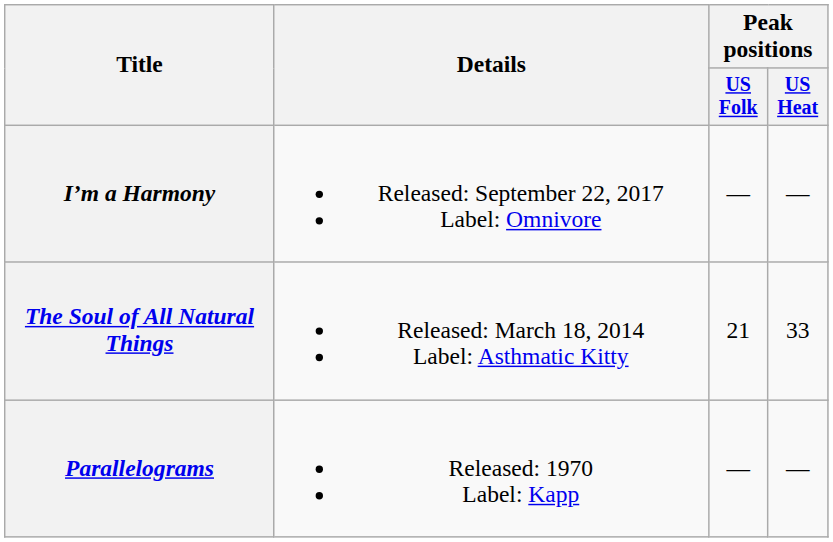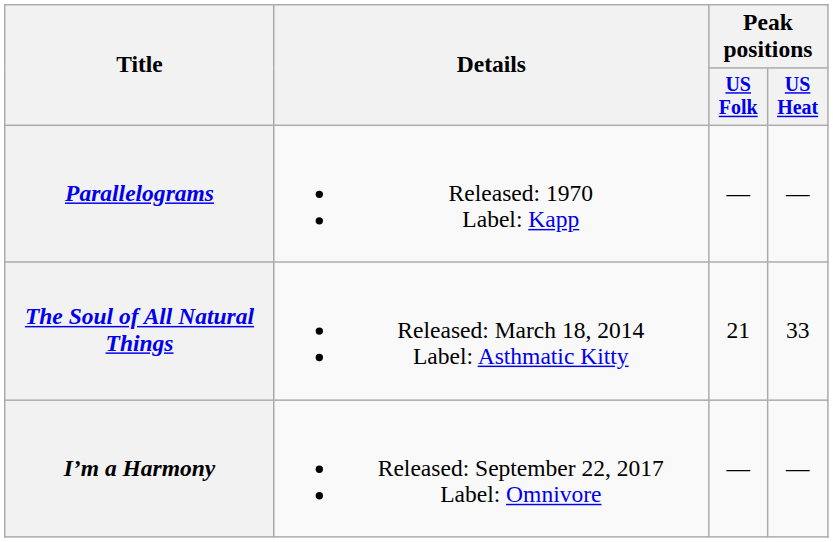rows swapped: Parallelograms <-> I’m a Harmony
